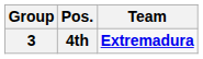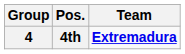4th | Group: 3 -> 4
